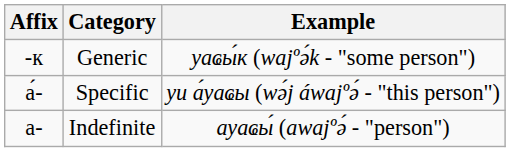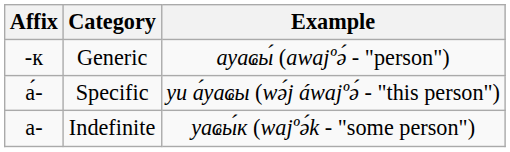Generic | Example: уаҩы́к (wajºә́k - "some person") -> ауаҩы́ (awajºә́ - "person")
Indefinite | Example: ауаҩы́ (awajºә́ - "person") -> уаҩы́к (wajºә́k - "some person")
